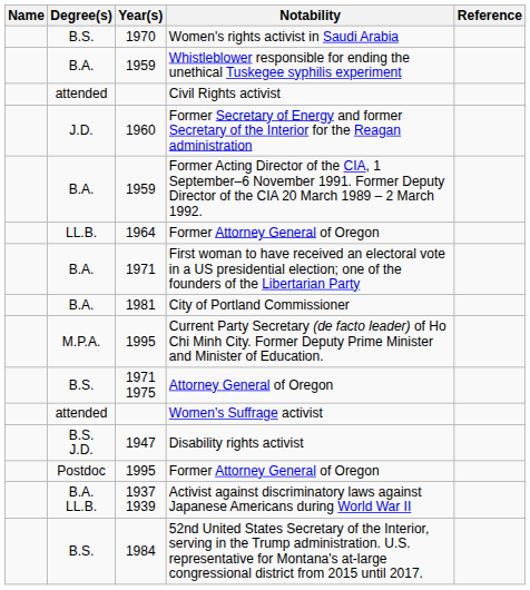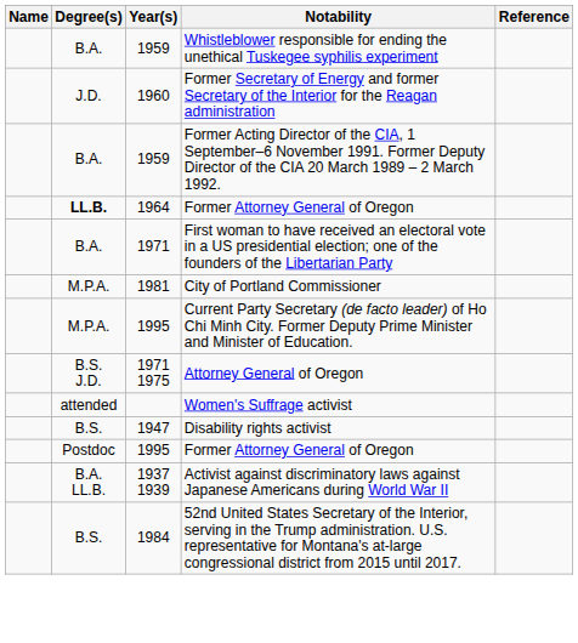- row: B.S. | 1970 | Women's rights activist in Saudi Arabia
- row: attended | Civil Rights activist
1964 / Former Attorney General of Oregon | Degree(s): normal -> bold
City of Portland Commissioner | Degree(s): B.A. -> M.P.A.
Attorney General of Oregon | Degree(s): B.S. -> B.S. J.D.
Disability rights activist | Degree(s): B.S. J.D. -> B.S.
